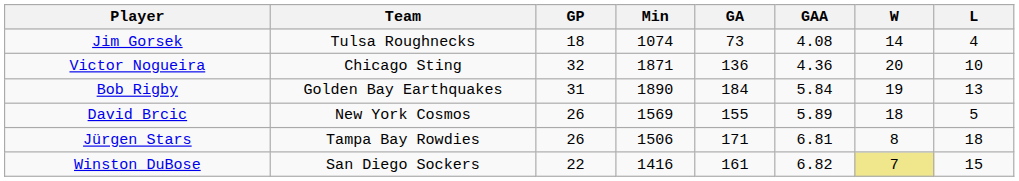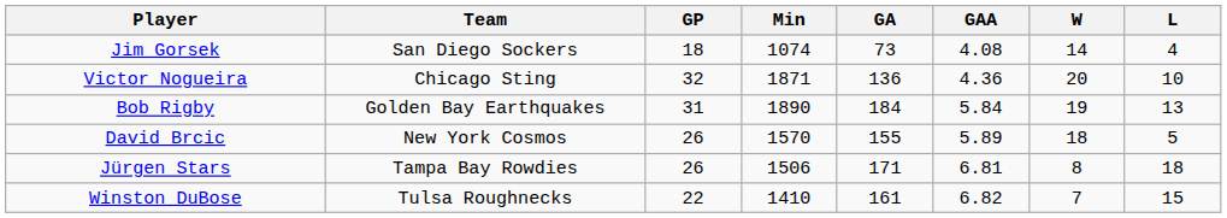Jim Gorsek | Team: Tulsa Roughnecks -> San Diego Sockers
David Brcic | Min: 1569 -> 1570
Winston DuBose | Team: San Diego Sockers -> Tulsa Roughnecks
Winston DuBose | Min: 1416 -> 1410
Winston DuBose | W: khaki background -> no background
